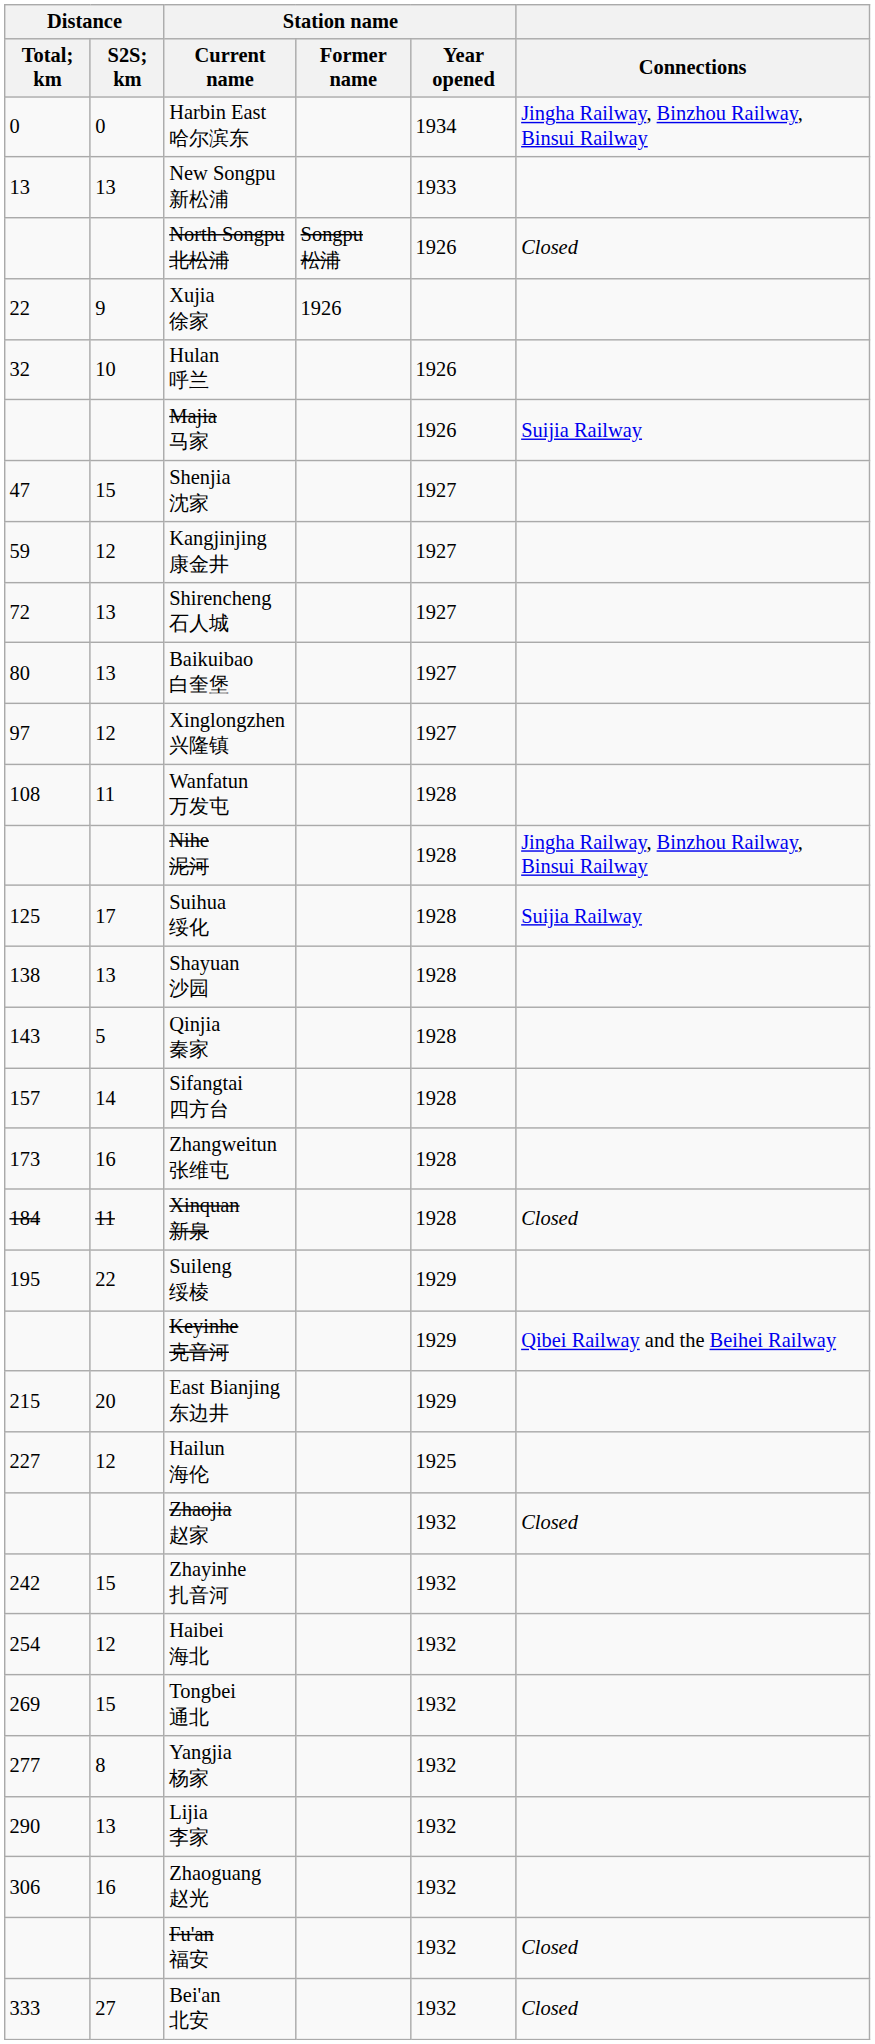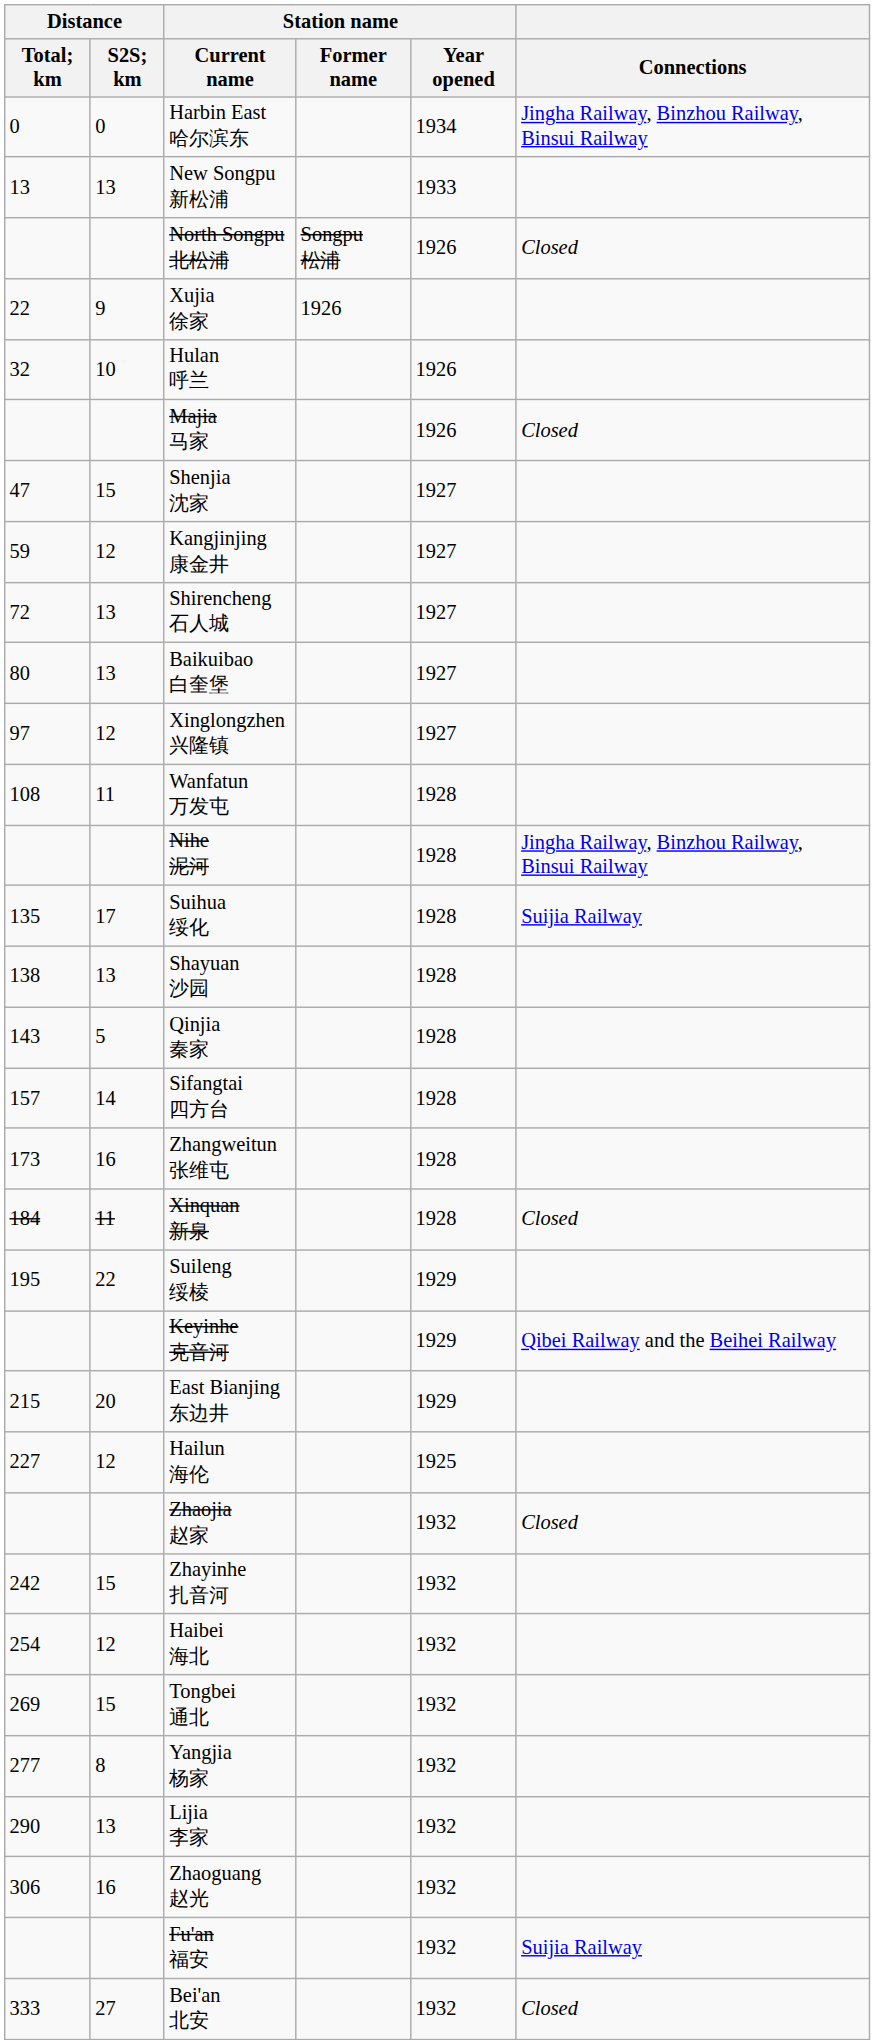Majia 马家 | Connections: Suijia Railway -> Closed
Suihua 绥化 | Distance / Total; km: 125 -> 135
Fu'an 福安 | Connections: Closed -> Suijia Railway
